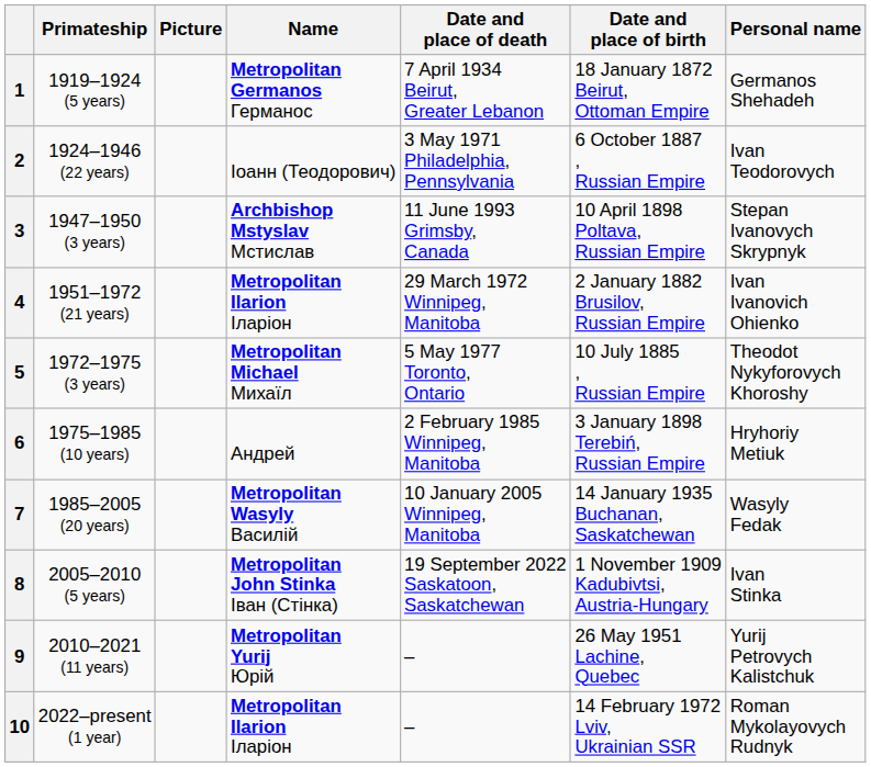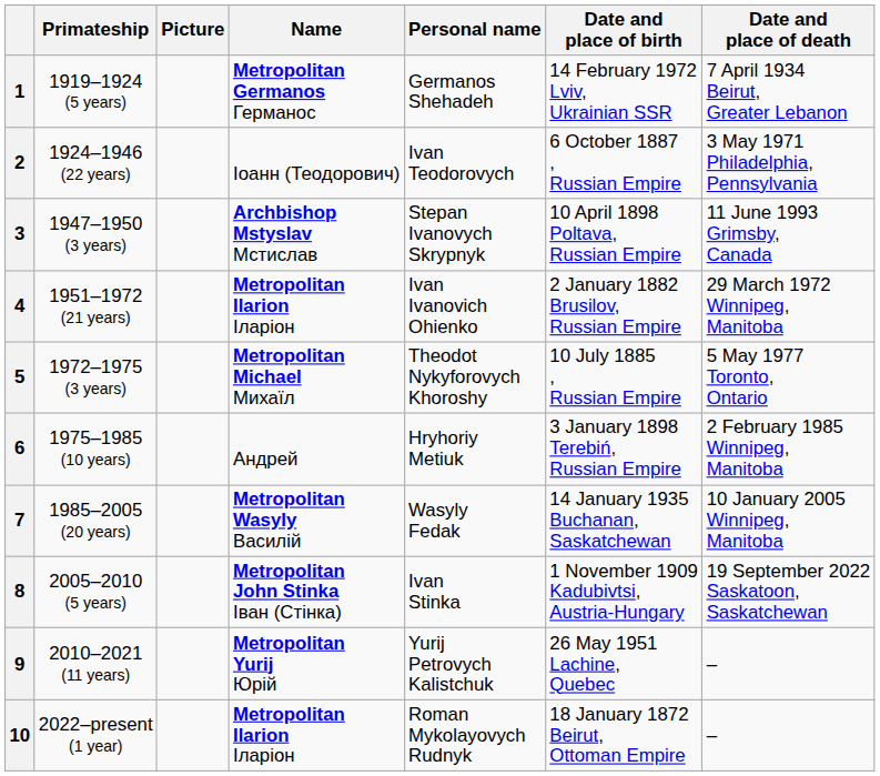columns swapped: Personal name <-> Date and place of death
1 | Date and place of birth: 18 January 1872 Beirut, Ottoman Empire -> 14 February 1972 Lviv, Ukrainian SSR
10 | Date and place of birth: 14 February 1972 Lviv, Ukrainian SSR -> 18 January 1872 Beirut, Ottoman Empire
